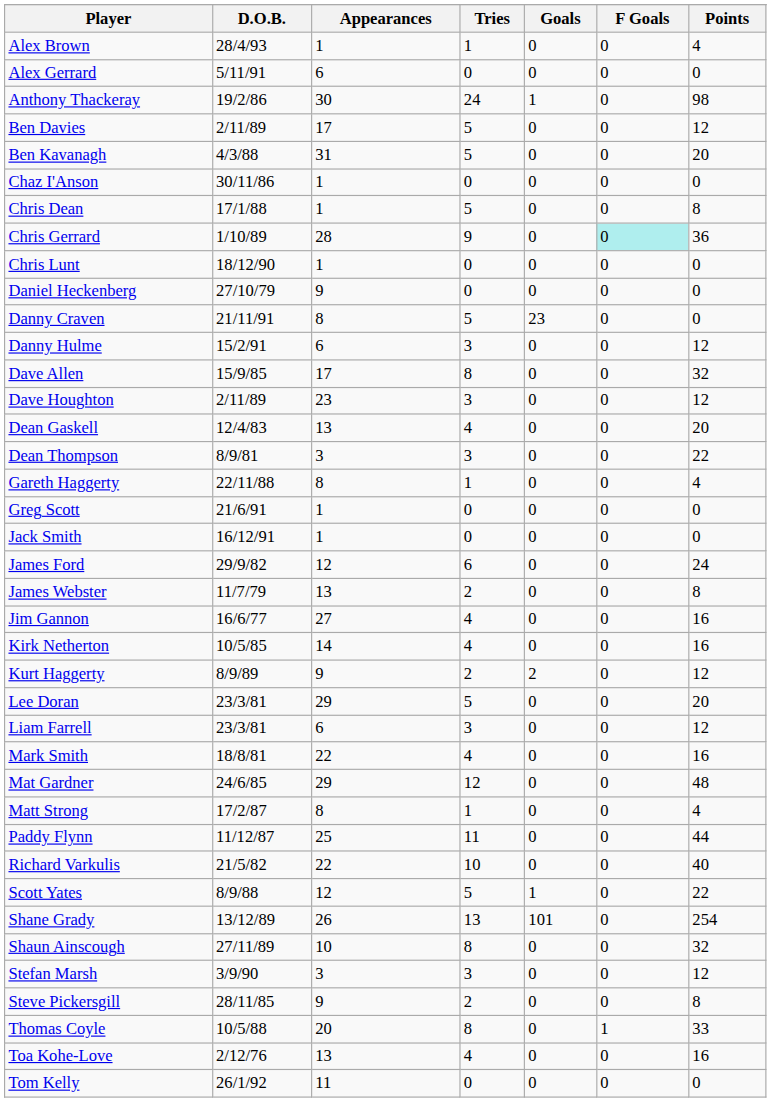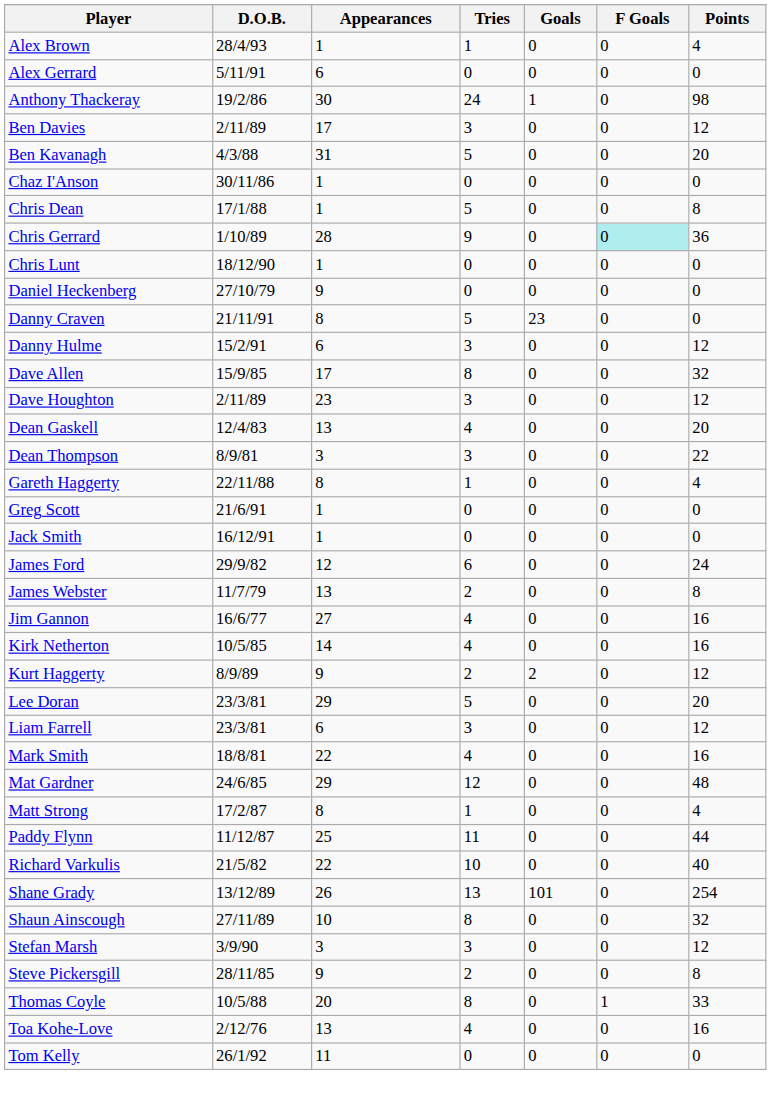Ben Davies | Tries: 5 -> 3
- row: Scott Yates | 8/9/88 | 12 | 5 | 1 | 0 | 22
